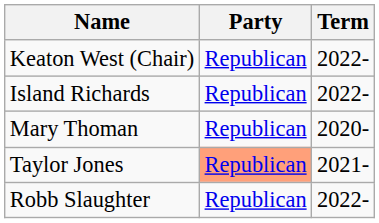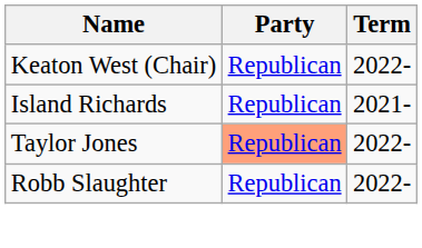Island Richards | Term: 2022- -> 2021-
- row: Mary Thoman | Republican | 2020-
Taylor Jones | Term: 2021- -> 2022-
